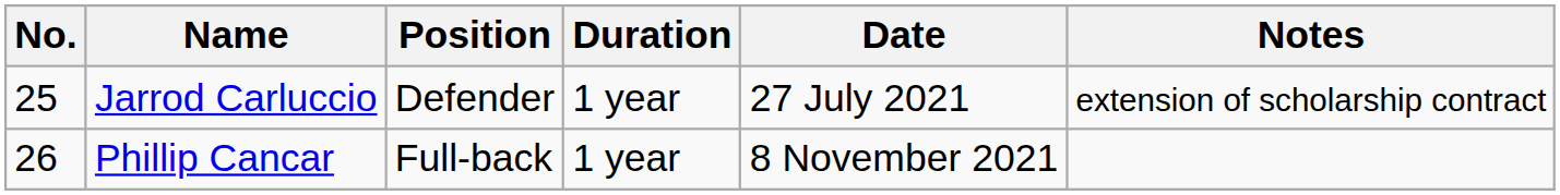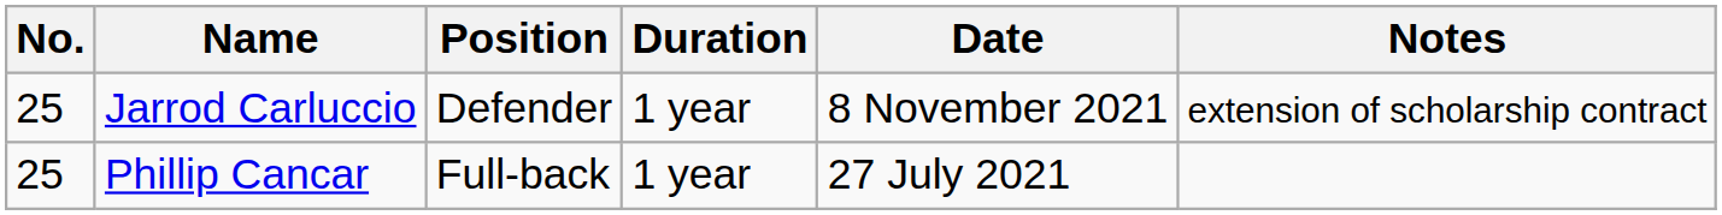Jarrod Carluccio | Date: 27 July 2021 -> 8 November 2021
Phillip Cancar | No.: 26 -> 25
Phillip Cancar | Date: 8 November 2021 -> 27 July 2021
